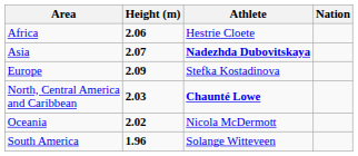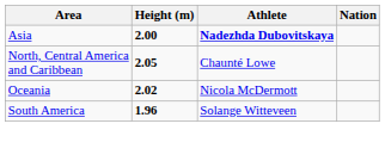- row: Africa | 2.06 | Hestrie Cloete
Asia | Height (m): 2.07 -> 2.00
- row: Europe | 2.09 | Stefka Kostadinova
North, Central America and Caribbean | Height (m): 2.03 -> 2.05
North, Central America and Caribbean | Athlete: bold -> normal
